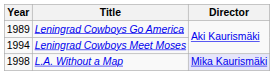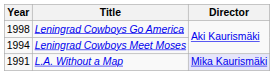Leningrad Cowboys Go America | Year: 1989 -> 1998
L.A. Without a Map | Year: 1998 -> 1991
